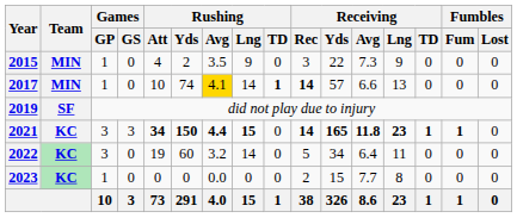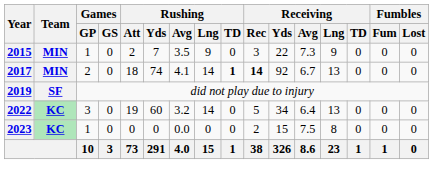2015 | Rushing / Att: 4 -> 2
2015 | Rushing / Yds: 2 -> 7
2017 | Games / GP: 1 -> 2
2017 | Rushing / Att: 10 -> 18
2017 | Rushing / Avg: gold background -> no background
2017 | Receiving / Yds: 57 -> 92
2017 | Receiving / Avg: 6.6 -> 6.7
- row: 2021 | KC | 3 | 3 | 34 | 150 | 4.4 | 15 | 0 | 14 | 165 | 11.8 | 23 | 1 | 1 | 0
2022 | Receiving / Lng: 11 -> 13
2023 | Receiving / Avg: 7.7 -> 7.5
